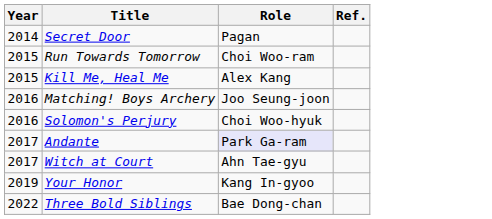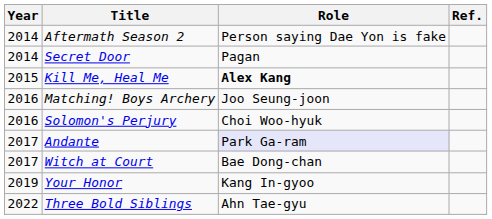+ row: 2014 | Aftermath Season 2 | Person saying Dae Yon is fake
- row: 2015 | Run Towards Tomorrow | Choi Woo-ram
Kill Me, Heal Me | Role: normal -> bold
Witch at Court | Role: Ahn Tae-gyu -> Bae Dong-chan
Three Bold Siblings | Role: Bae Dong-chan -> Ahn Tae-gyu
